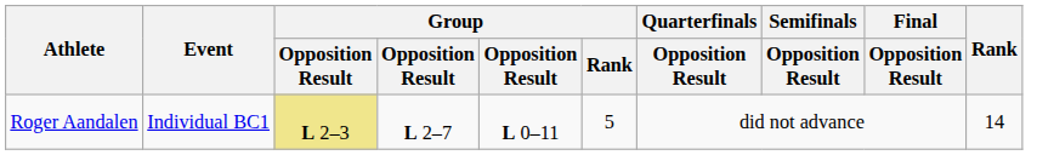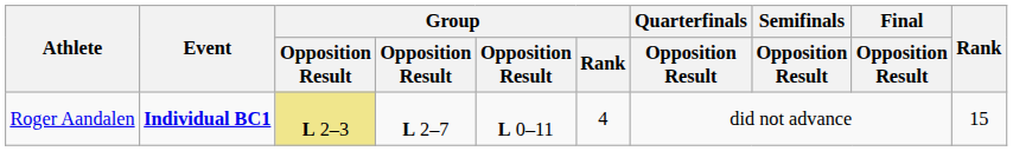Roger Aandalen | Event: normal -> bold
Roger Aandalen | Group / Rank: 5 -> 4
Roger Aandalen | Rank: 14 -> 15
